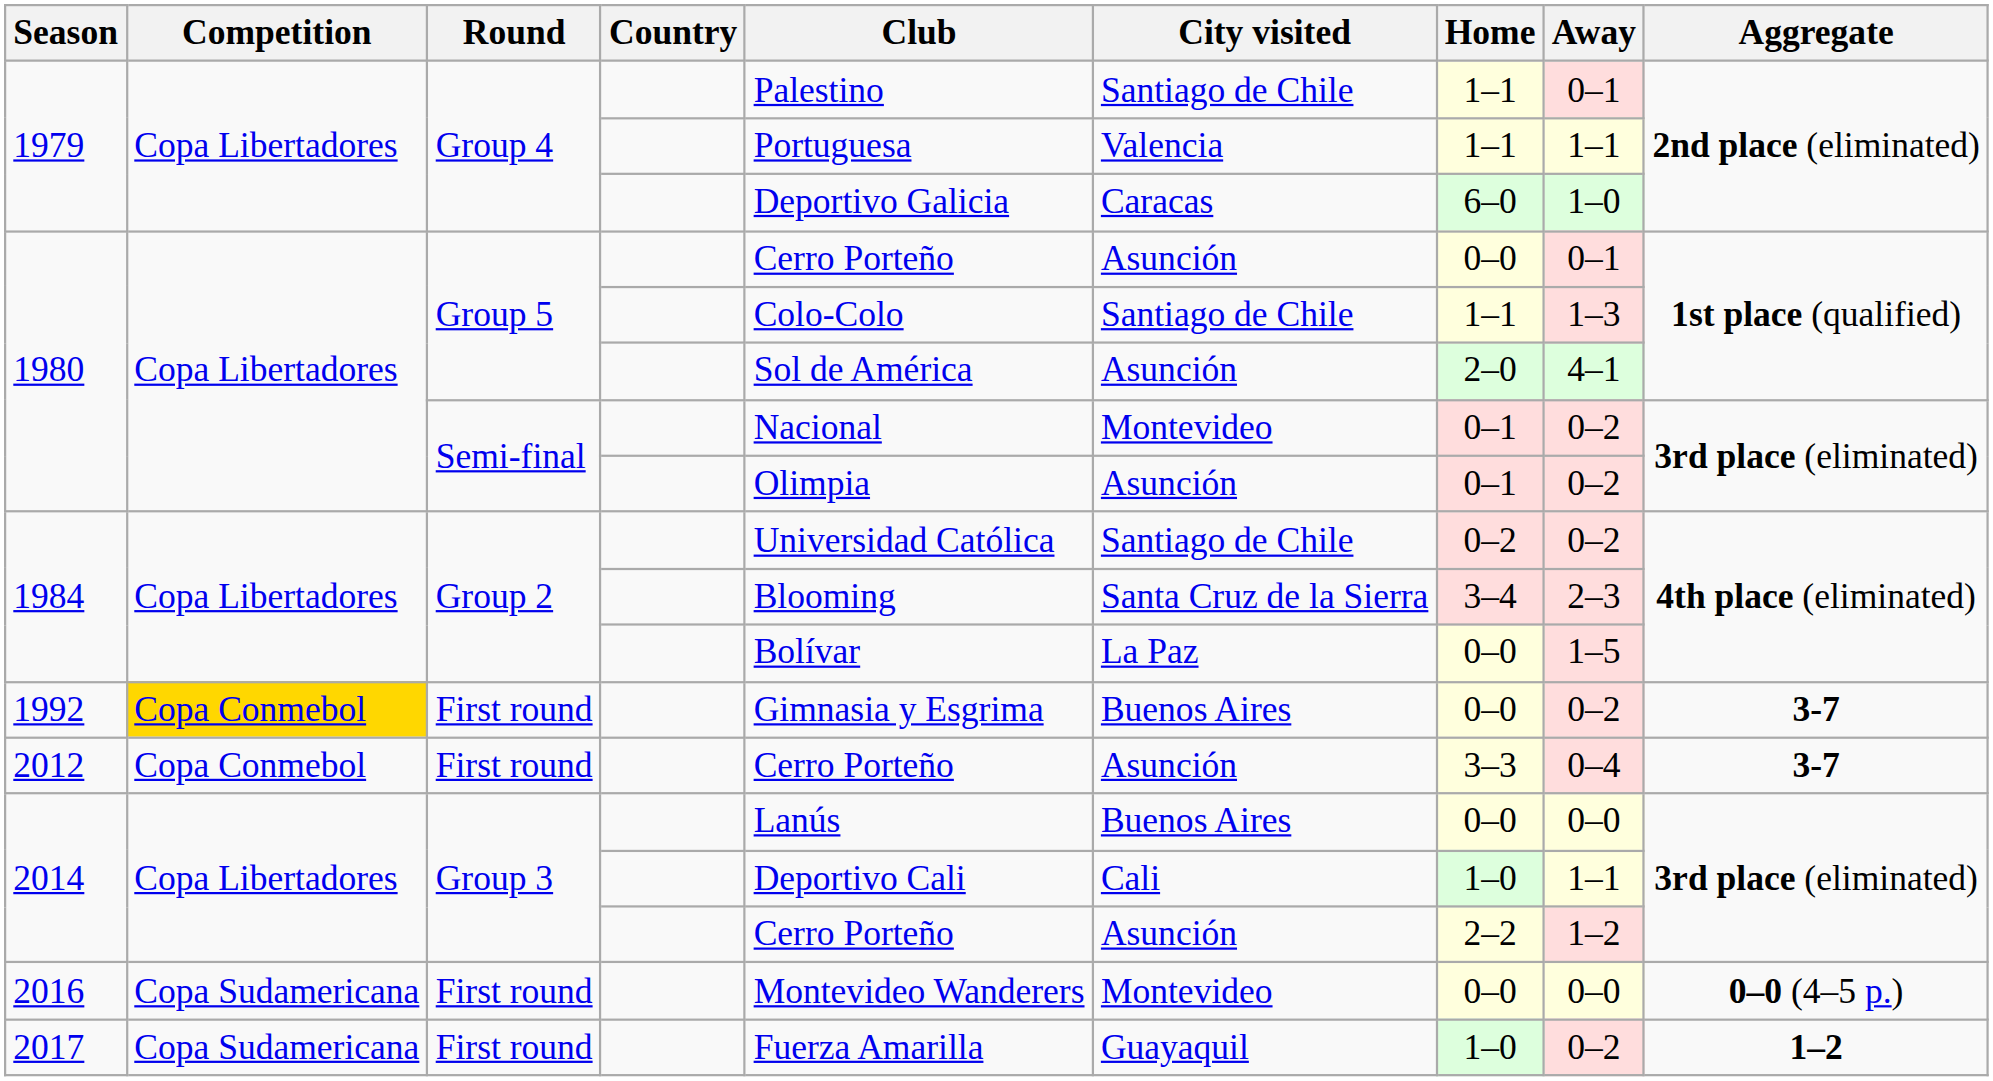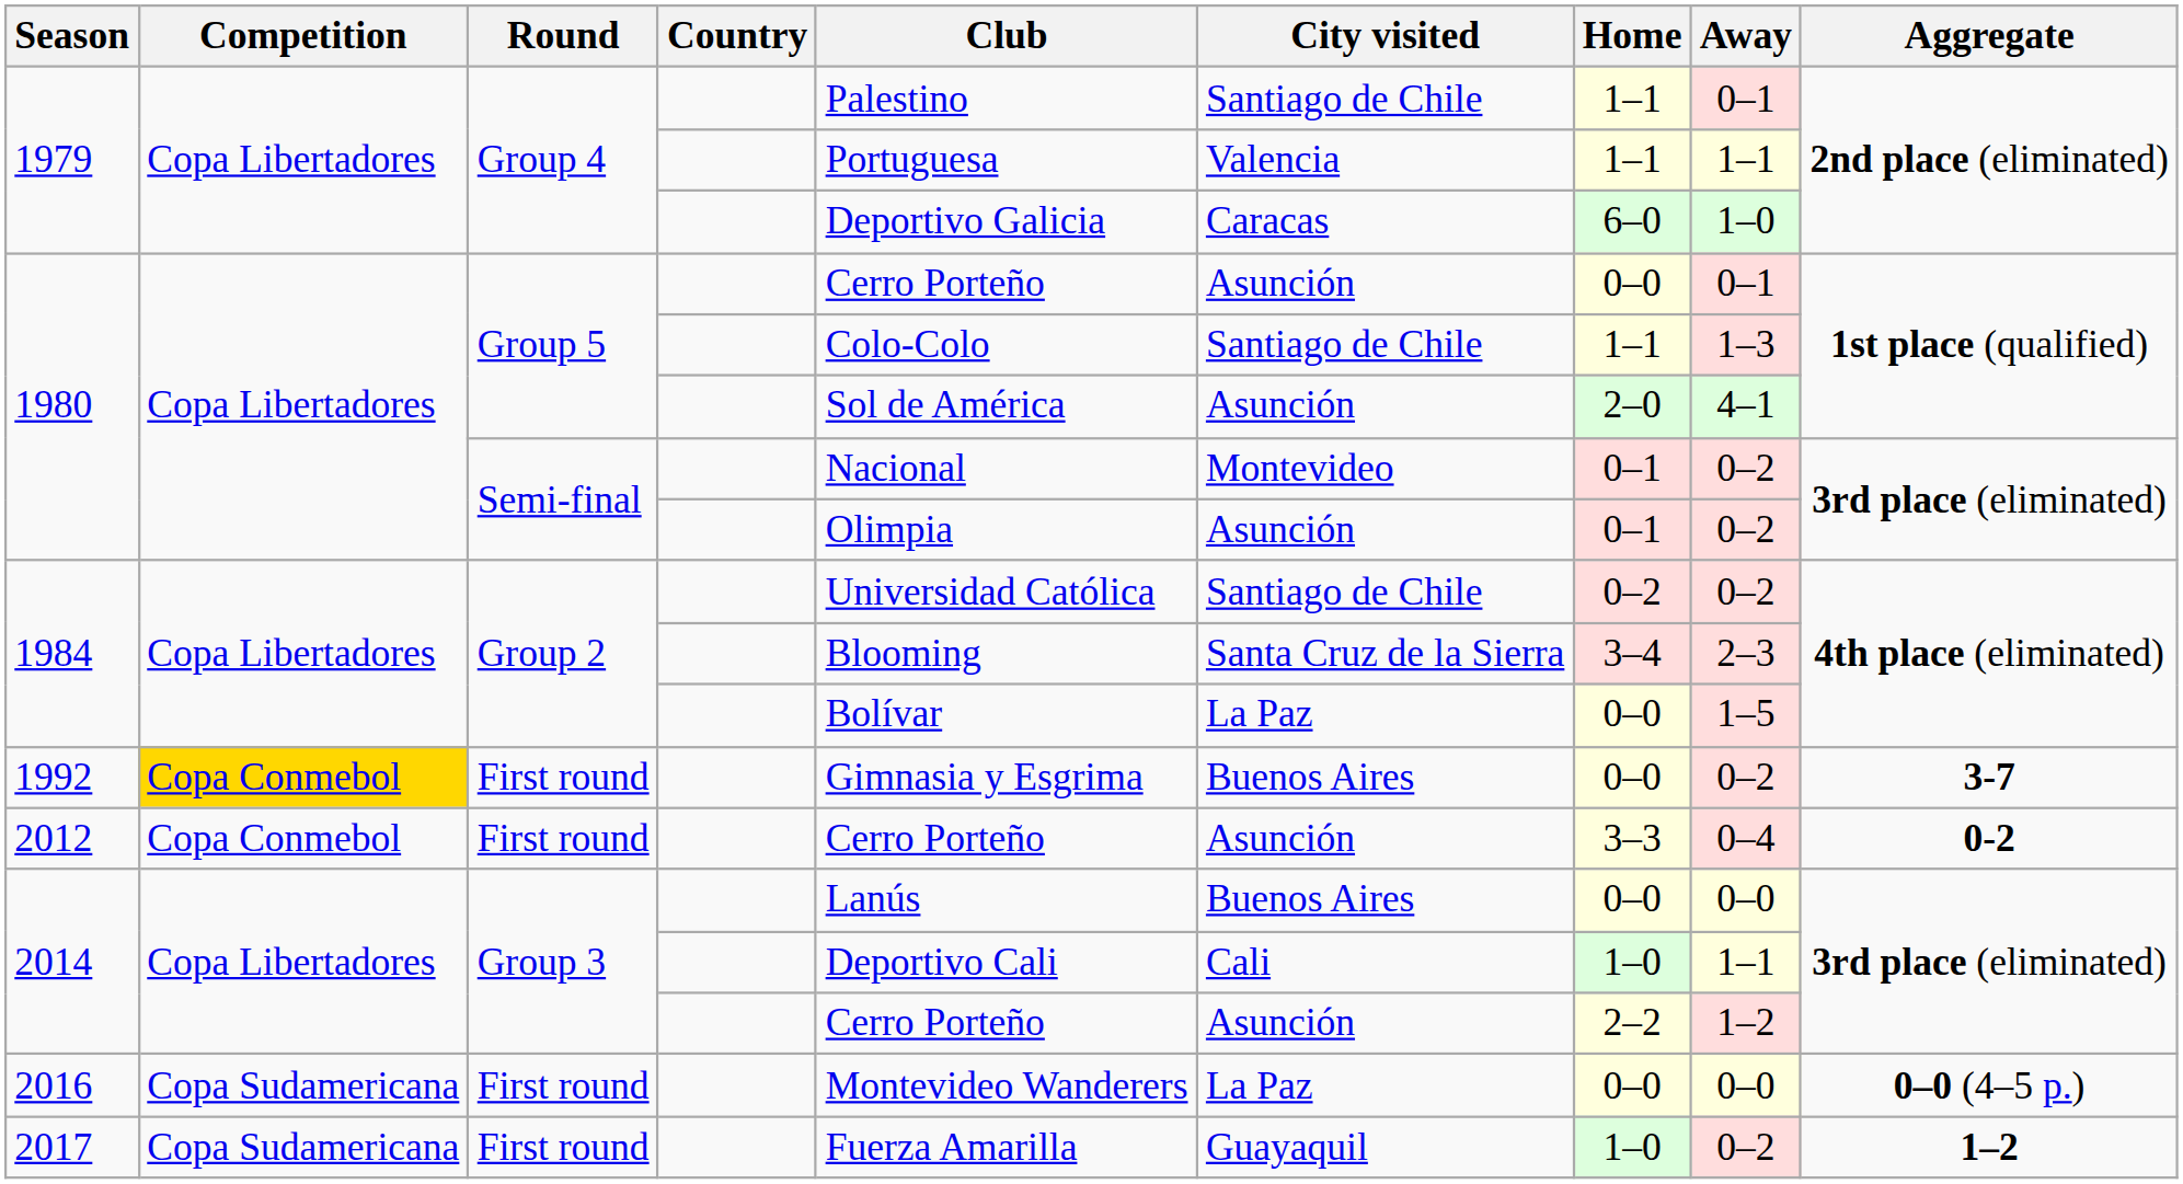2012 | Aggregate: 3-7 -> 0-2
2016 | City visited: Montevideo -> La Paz
